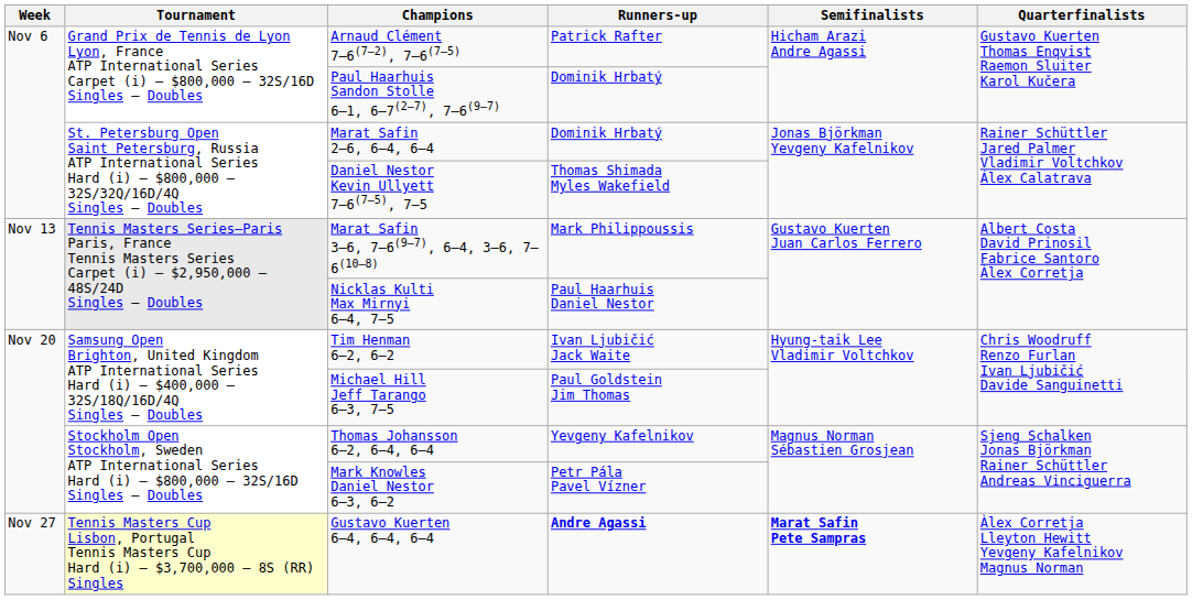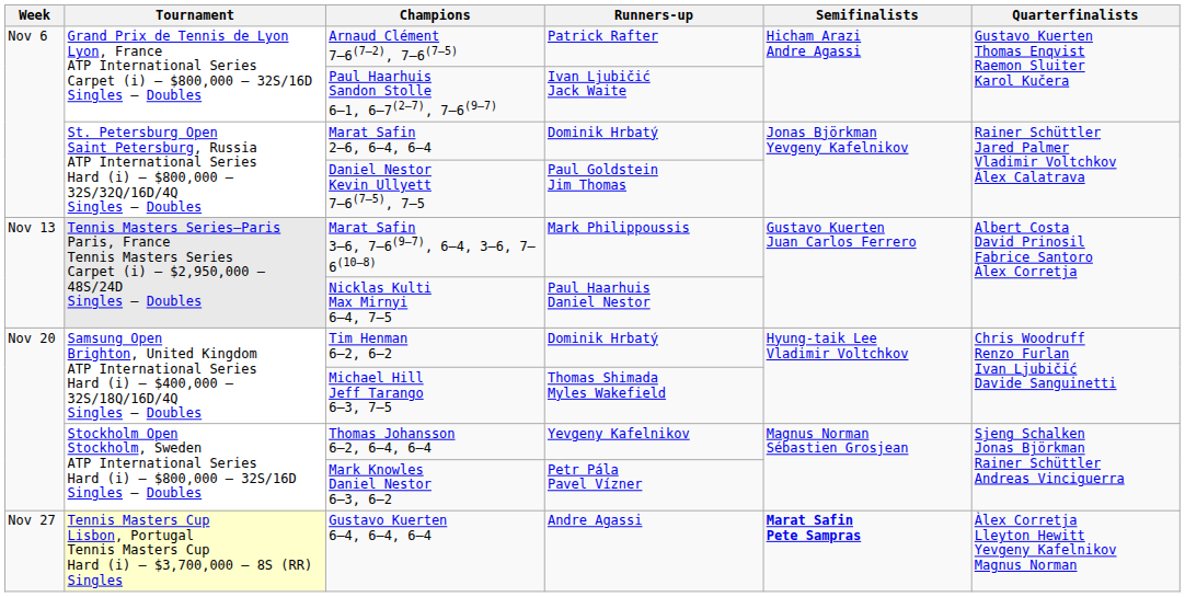Paul Haarhuis Sandon Stolle 6–1, 6–7(2–7), 7–6(9–7) | Runners-up: Dominik Hrbatý -> Ivan Ljubičić Jack Waite
Daniel Nestor Kevin Ullyett 7–6(7–5), 7–5 | Runners-up: Thomas Shimada Myles Wakefield -> Paul Goldstein Jim Thomas
Tim Henman 6–2, 6–2 | Runners-up: Ivan Ljubičić Jack Waite -> Dominik Hrbatý
Michael Hill Jeff Tarango 6–3, 7–5 | Runners-up: Paul Goldstein Jim Thomas -> Thomas Shimada Myles Wakefield
Gustavo Kuerten 6–4, 6–4, 6–4 | Runners-up: bold -> normal
